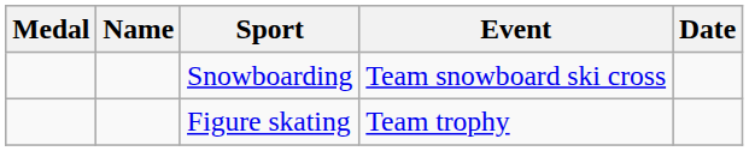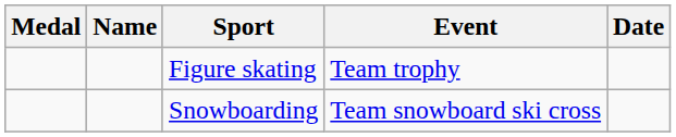rows swapped: Figure skating <-> Snowboarding
